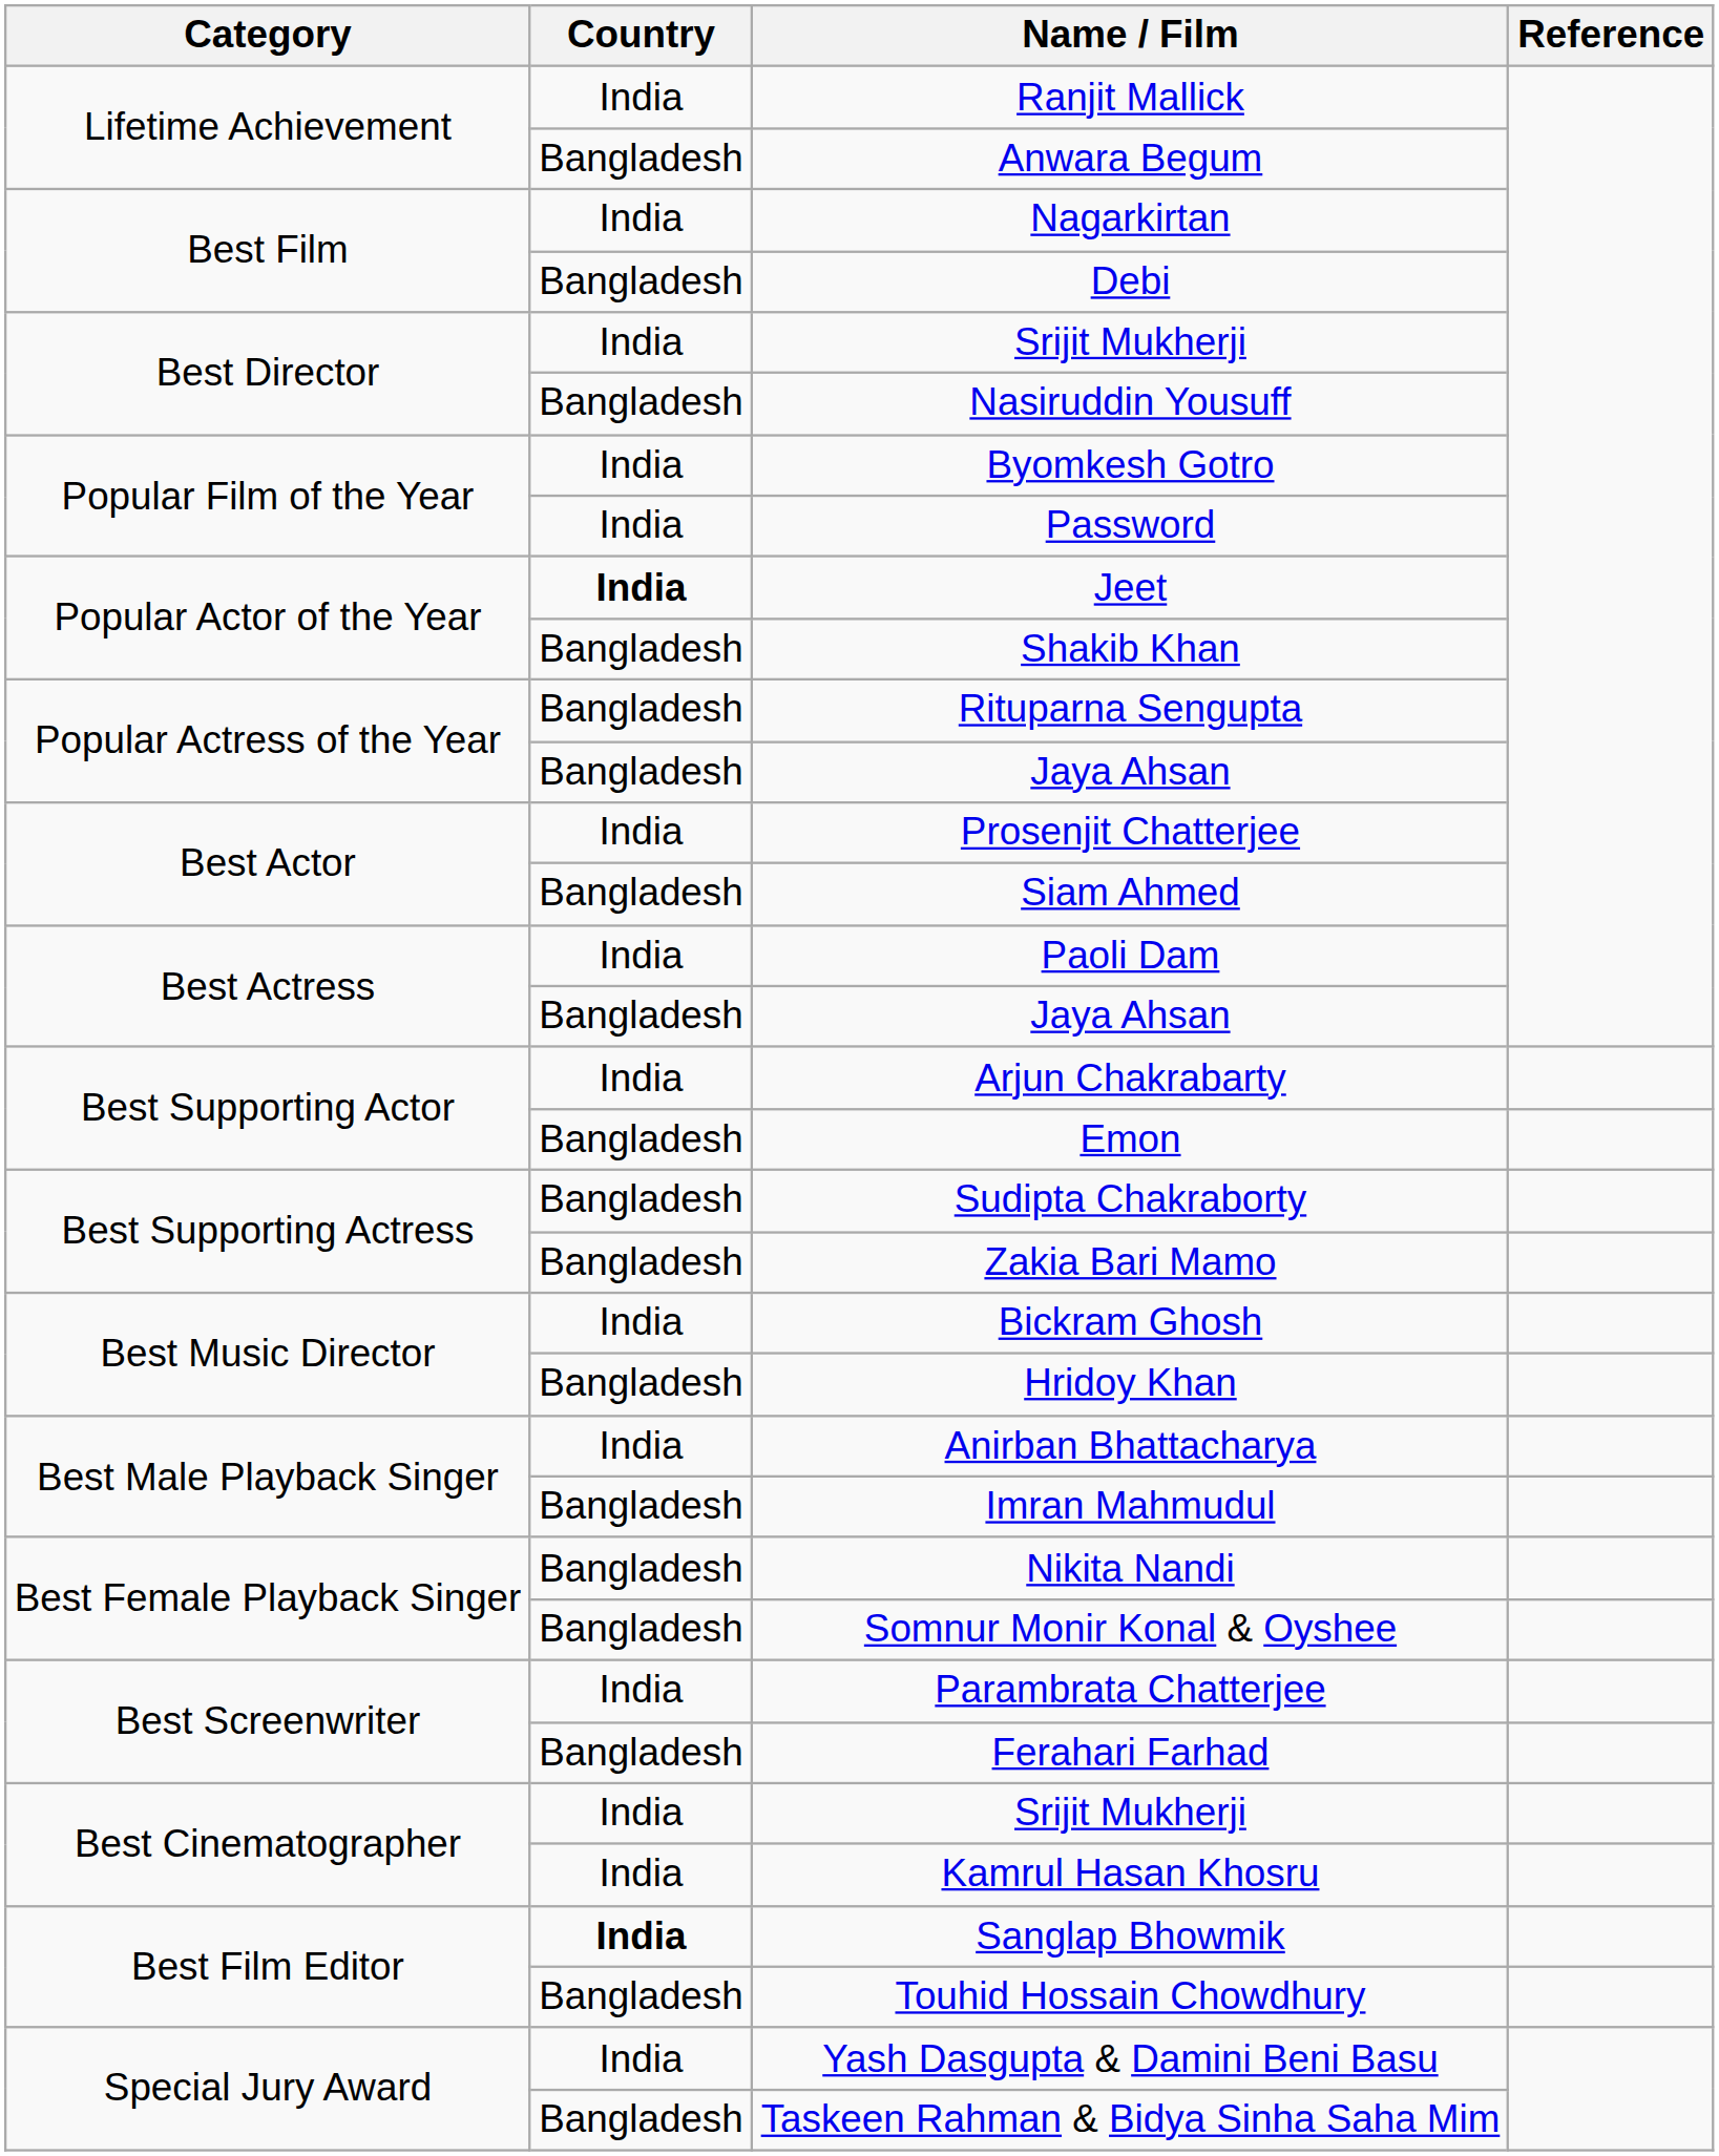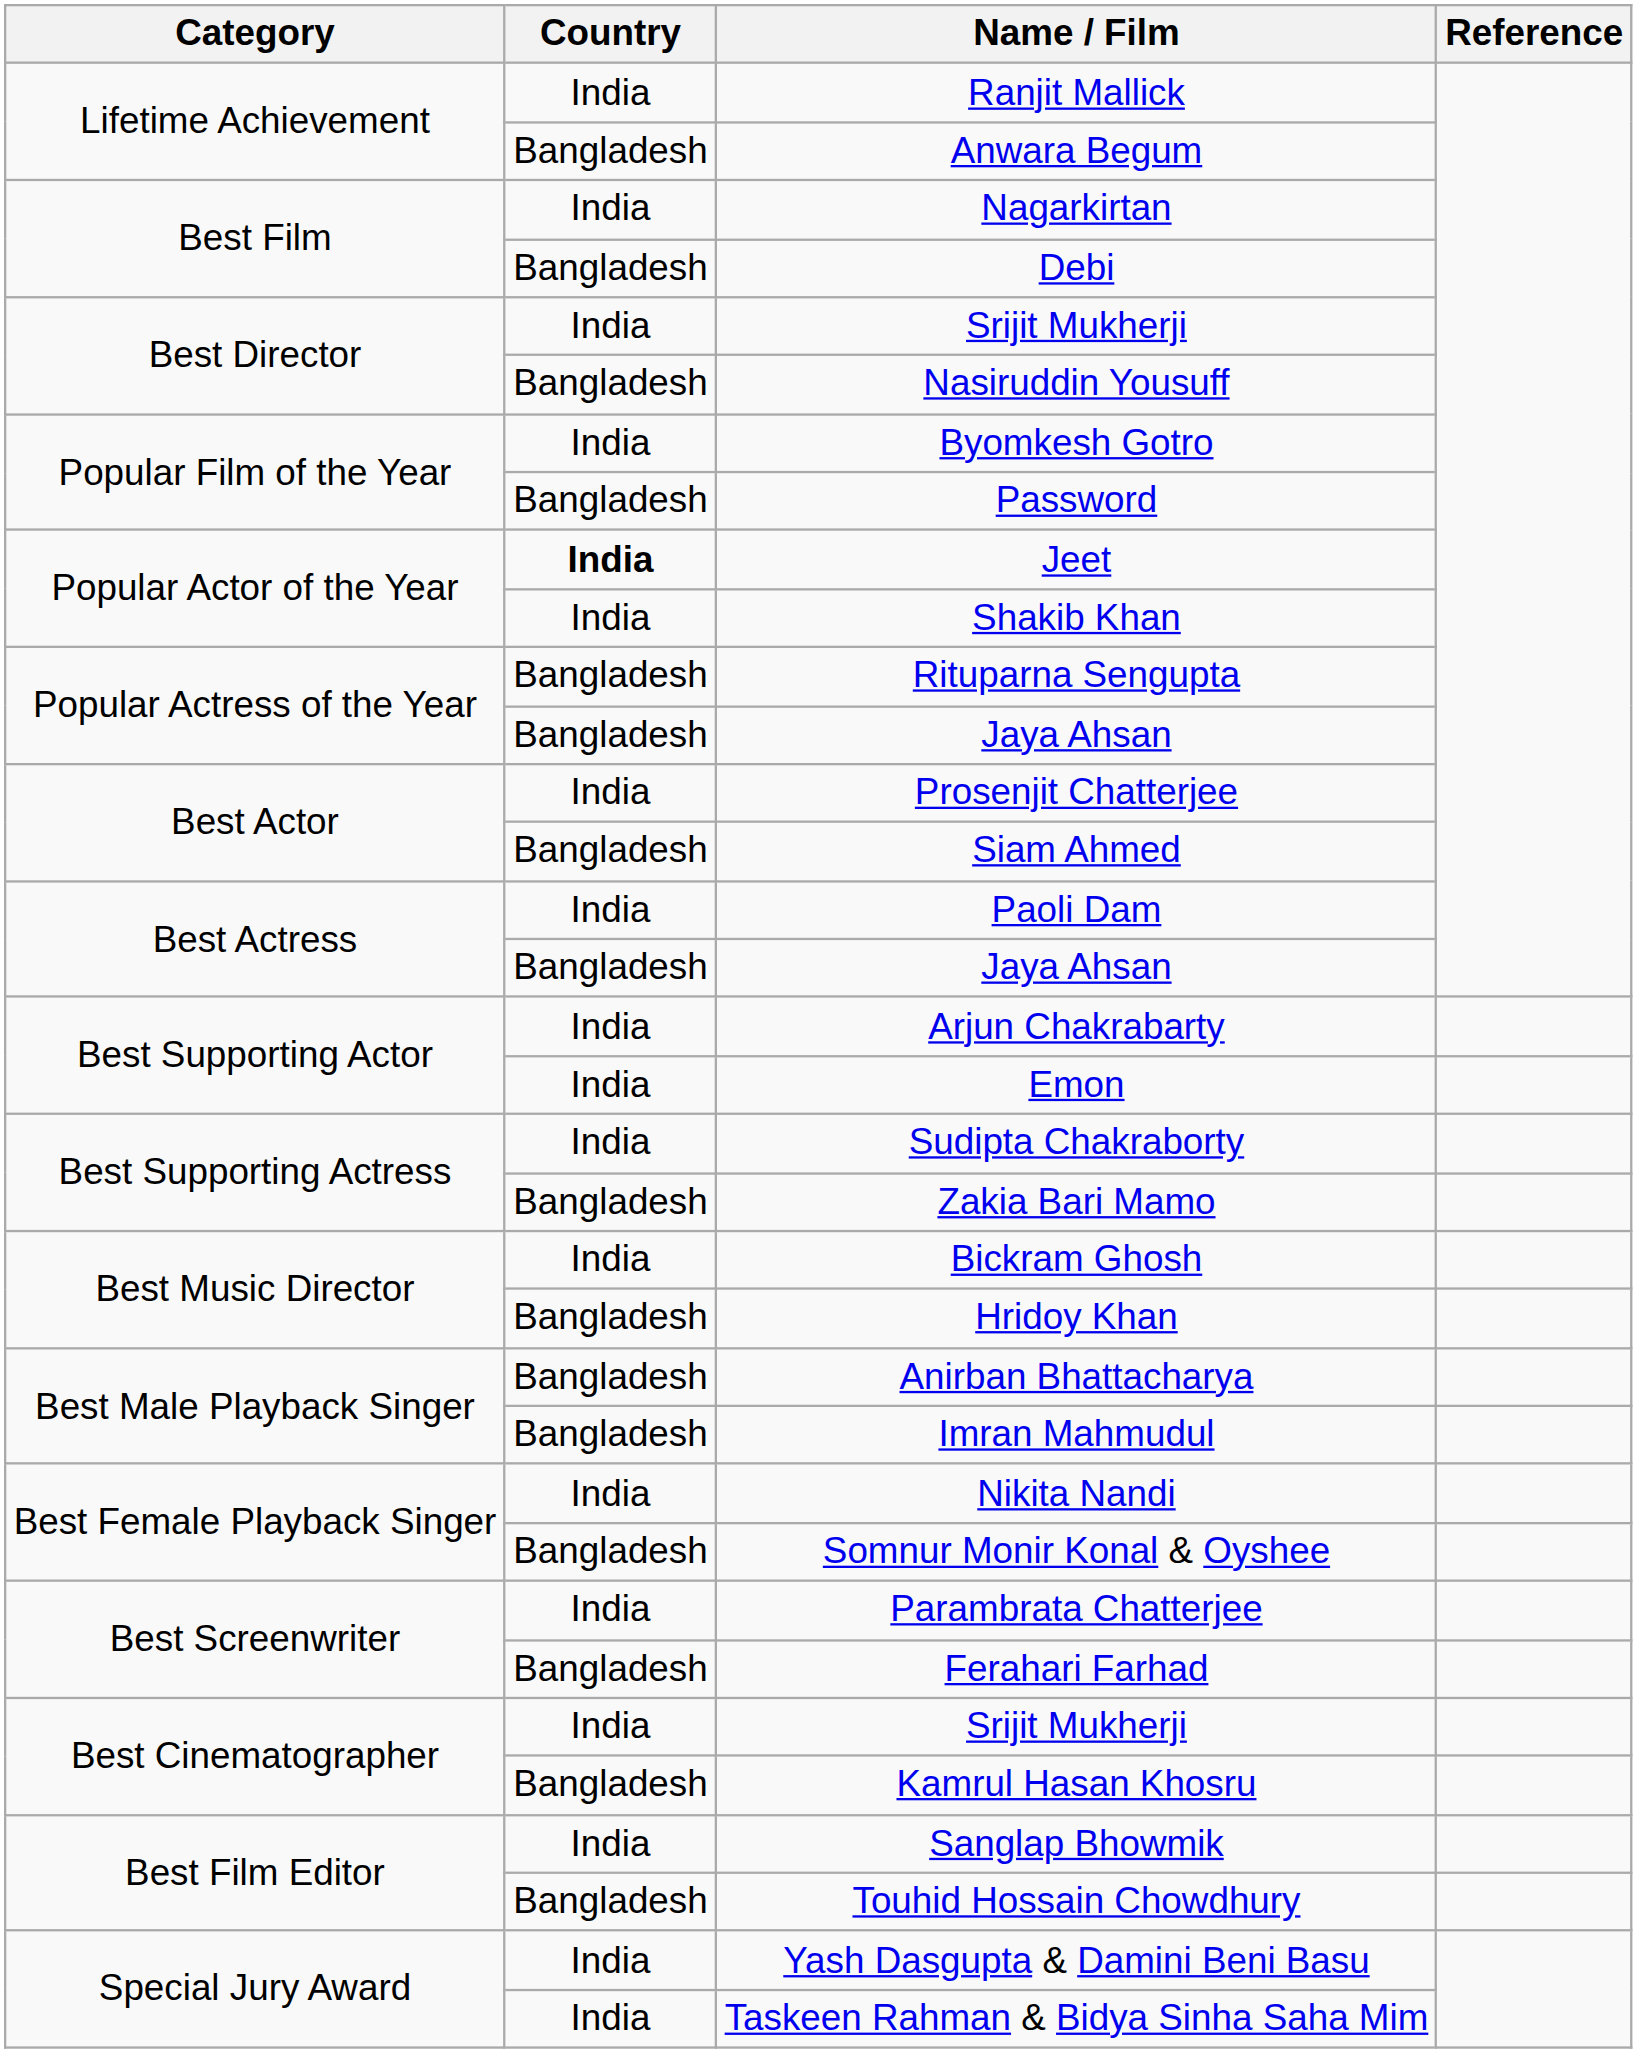Password | Country: India -> Bangladesh
Shakib Khan | Country: Bangladesh -> India
Emon | Country: Bangladesh -> India
Sudipta Chakraborty | Country: Bangladesh -> India
Anirban Bhattacharya | Country: India -> Bangladesh
Nikita Nandi | Country: Bangladesh -> India
Kamrul Hasan Khosru | Country: India -> Bangladesh
Sanglap Bhowmik | Country: bold -> normal
Taskeen Rahman & Bidya Sinha Saha Mim | Country: Bangladesh -> India
